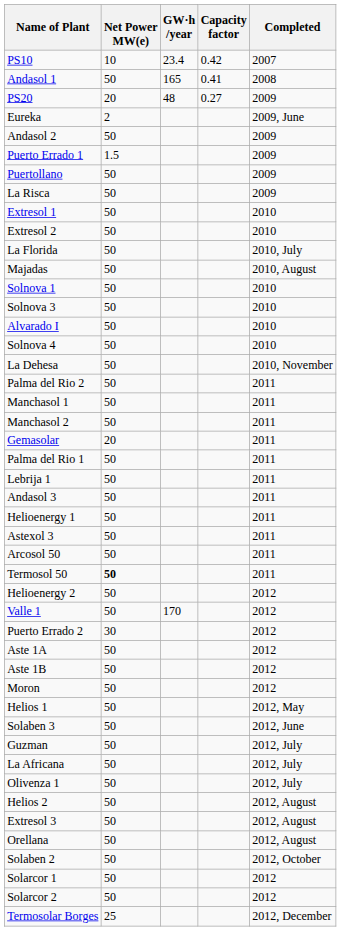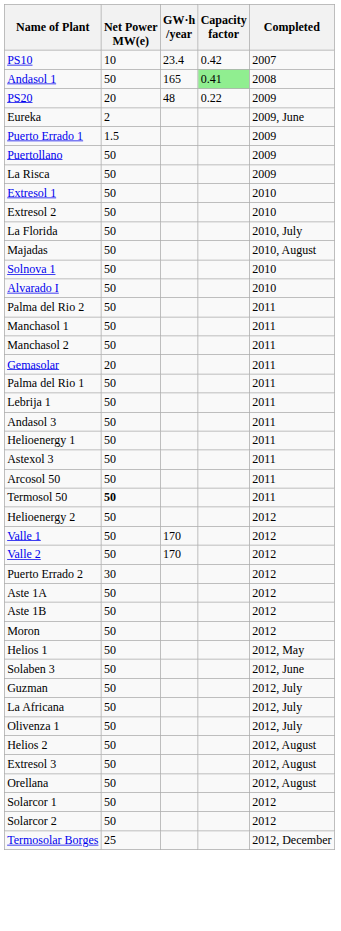Andasol 1 | Capacity factor: no background -> lightgreen background
PS20 | Capacity factor: 0.27 -> 0.22
- row: Andasol 2 | 50 | 2009
- row: Solnova 3 | 50 | 2010
- row: Solnova 4 | 50 | 2010
- row: La Dehesa | 50 | 2010, November
+ row: Valle 2 | 50 | 170 | 2012
- row: Solaben 2 | 50 | 2012, October
